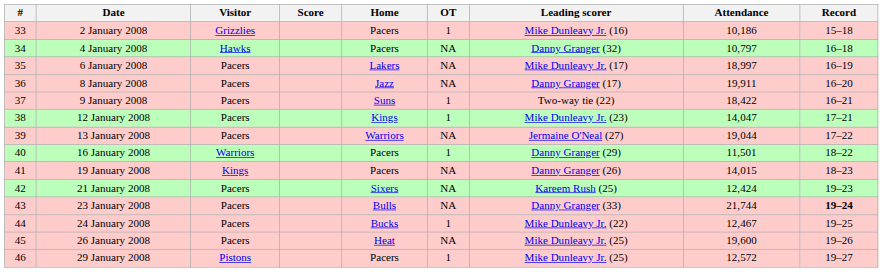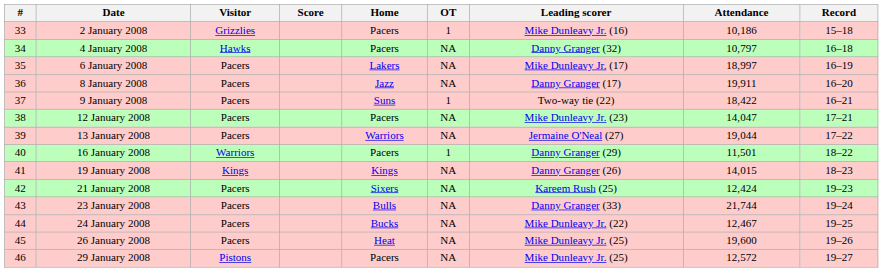12 January 2008 | Home: Kings -> Pacers
12 January 2008 | OT: 1 -> NA
19 January 2008 | Home: Pacers -> Kings
23 January 2008 | Record: bold -> normal
24 January 2008 | OT: 1 -> NA
29 January 2008 | OT: 1 -> NA
